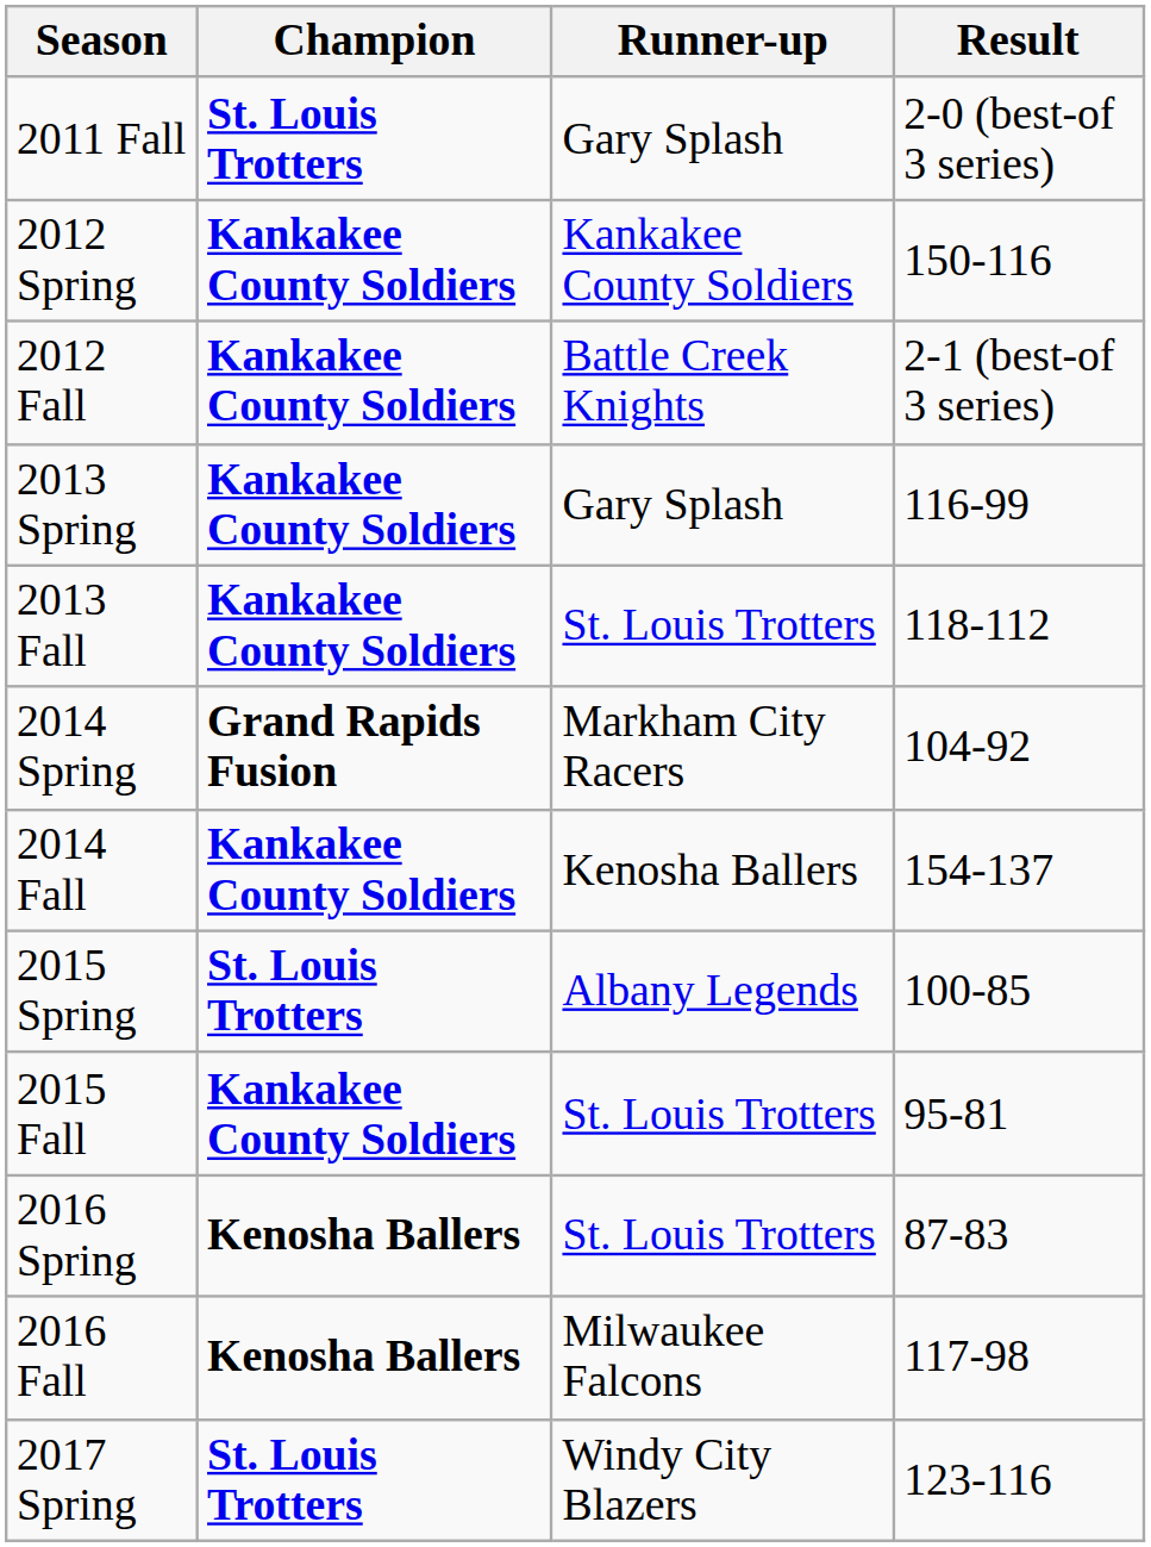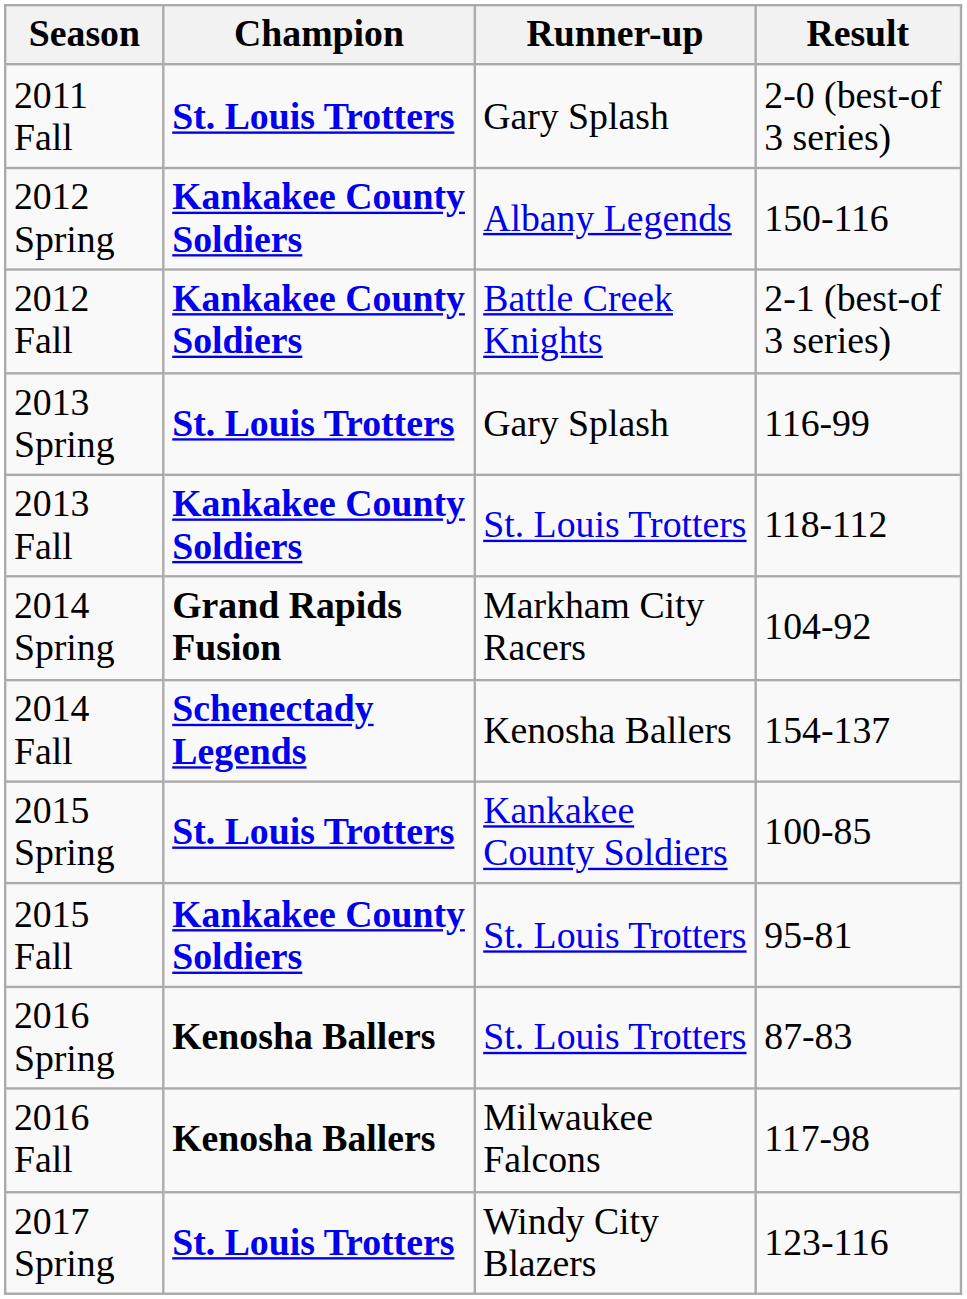2012 Spring | Runner-up: Kankakee County Soldiers -> Albany Legends
2013 Spring | Champion: Kankakee County Soldiers -> St. Louis Trotters
2014 Fall | Champion: Kankakee County Soldiers -> Schenectady Legends
2015 Spring | Runner-up: Albany Legends -> Kankakee County Soldiers
